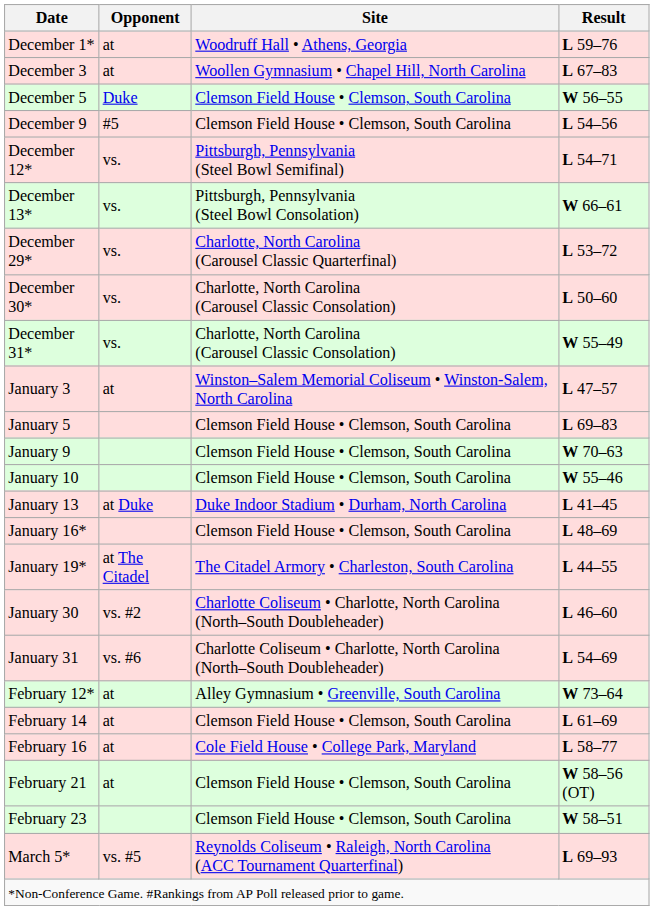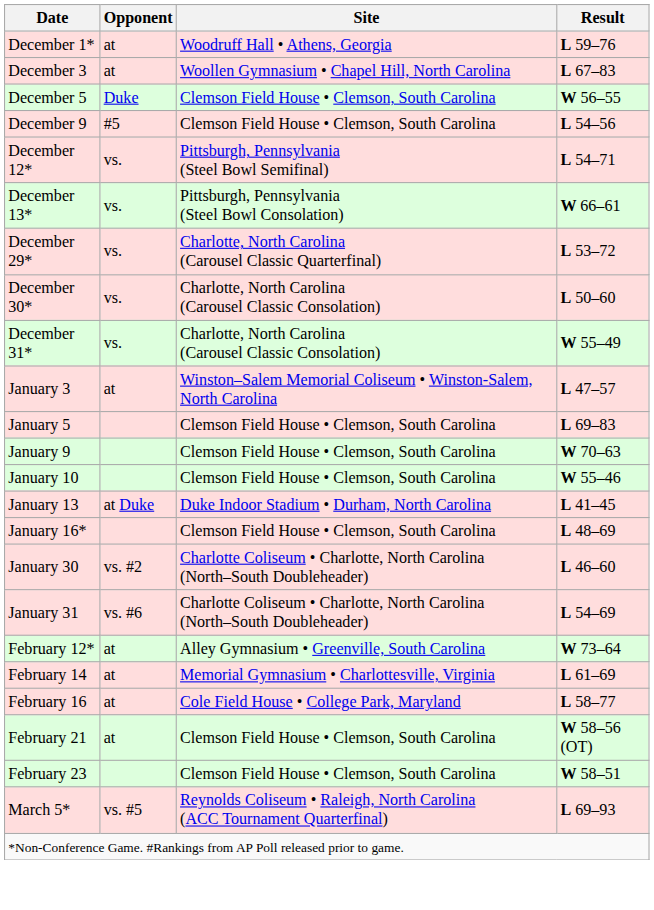- row: January 19* | at The Citadel | The Citadel Armory • Charleston, South Carolina | L 44–55
February 14 | Site: Clemson Field House • Clemson, South Carolina -> Memorial Gymnasium • Charlottesville, Virginia
